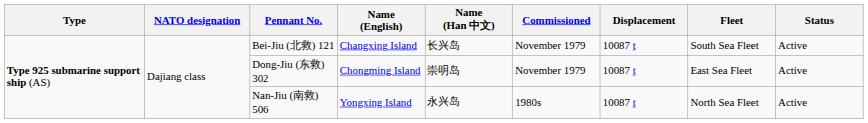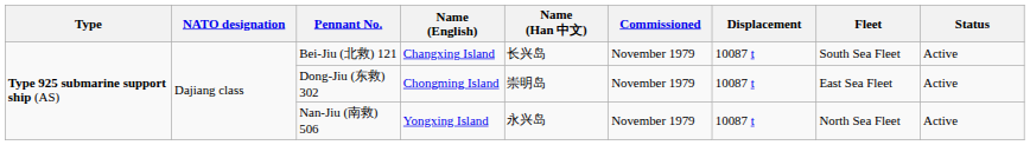Nan-Jiu (南救) 506 | Commissioned: 1980s -> November 1979
